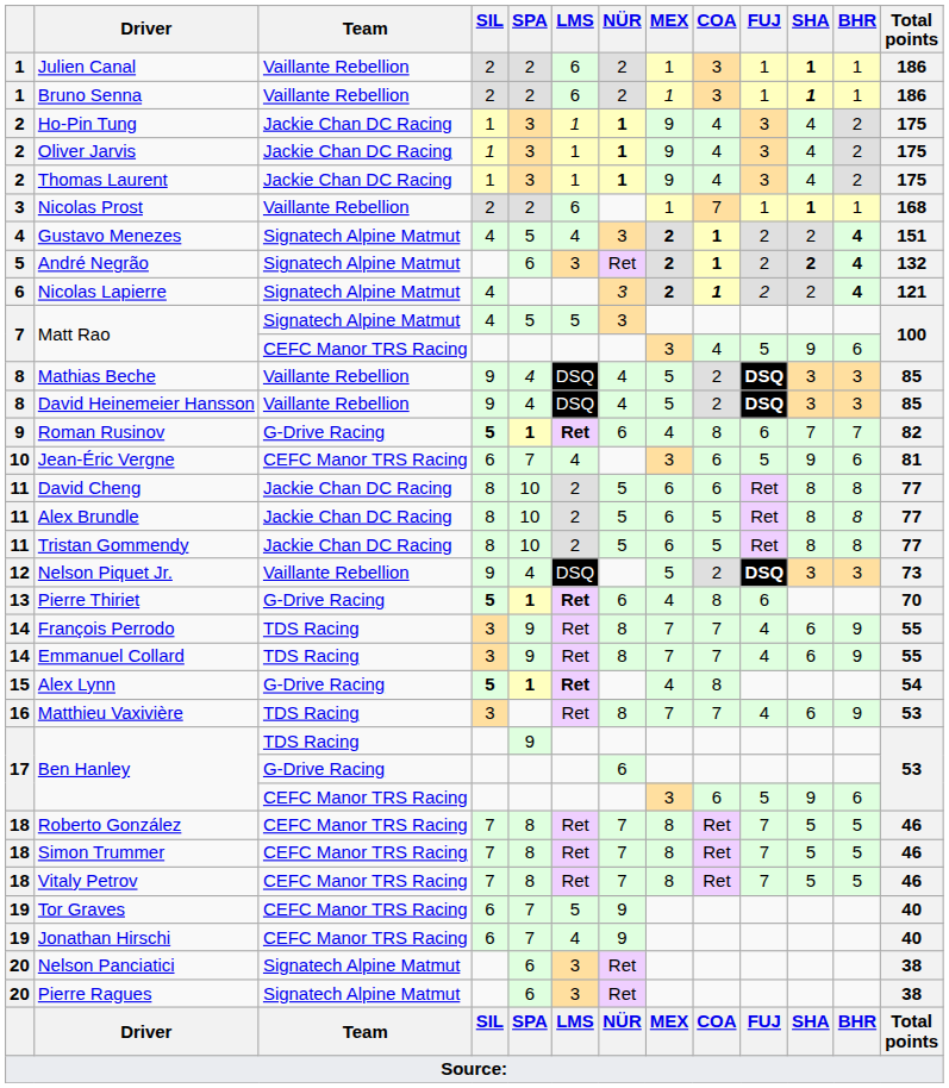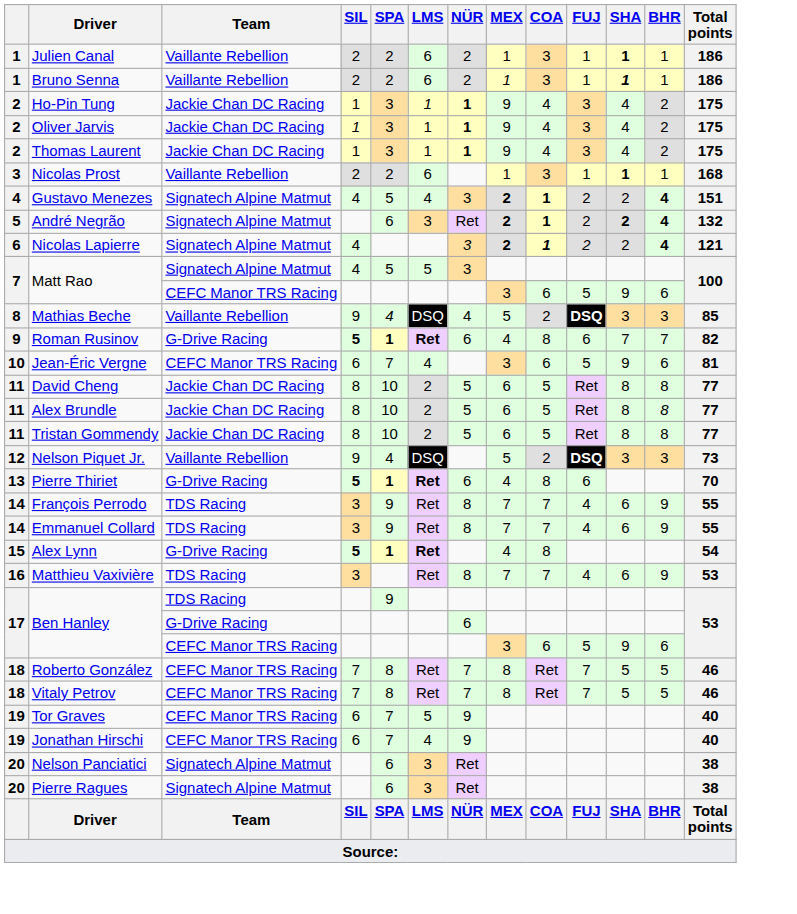Nicolas Prost | COA: 7 -> 3
Matt Rao / CEFC Manor TRS Racing | COA: 4 -> 6
- row: 8 | David Heinemeier Hansson | Vaillante Rebellion | 9 | 4 | DSQ | 4 | 5 | 2 | DSQ | 3 | 3 | 85
David Cheng | COA: 6 -> 5
- row: 18 | Simon Trummer | CEFC Manor TRS Racing | 7 | 8 | Ret | 7 | 8 | Ret | 7 | 5 | 5 | 46
